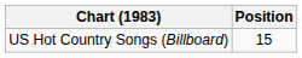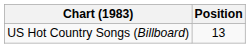US Hot Country Songs (Billboard) | Position: 15 -> 13
